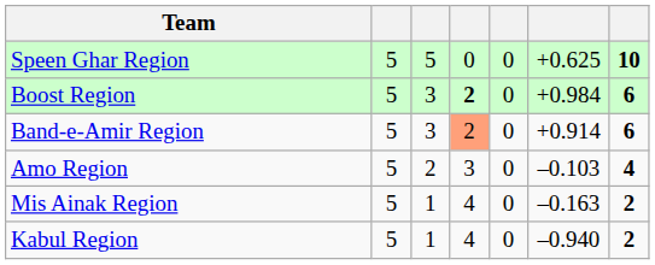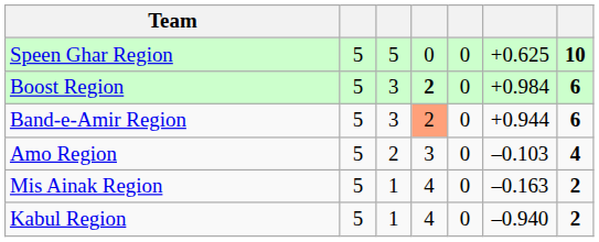Band-e-Amir Region | column 6: +0.914 -> +0.944
